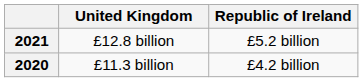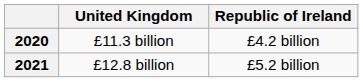rows swapped: 2020 <-> 2021
